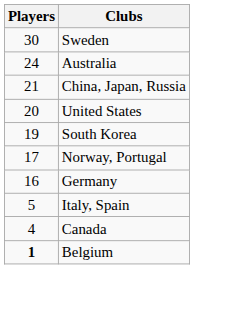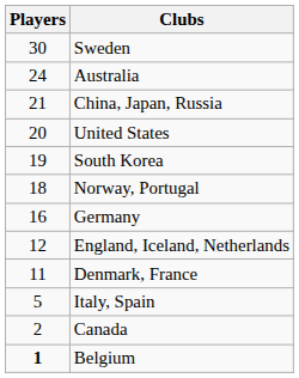Norway, Portugal | Players: 17 -> 18
+ row: 12 | England, Iceland, Netherlands
+ row: 11 | Denmark, France
Canada | Players: 4 -> 2
